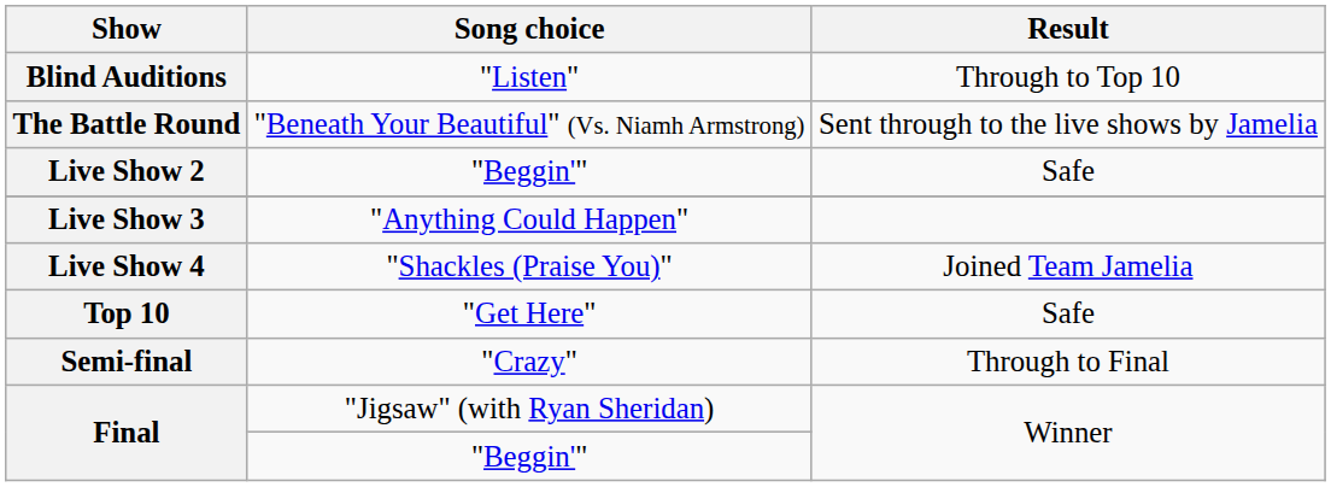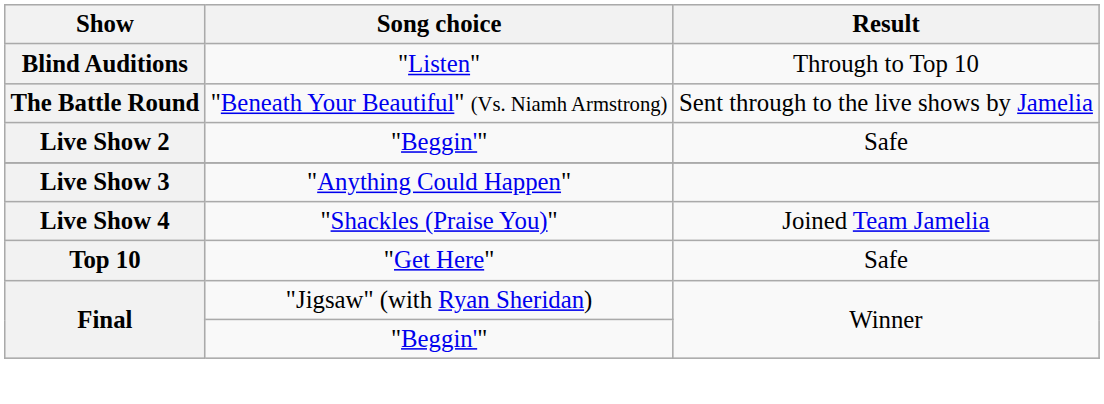- row: Semi-final | "Crazy" | Through to Final
